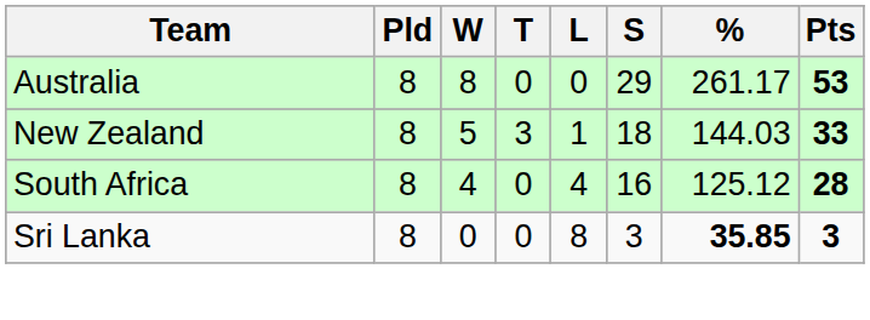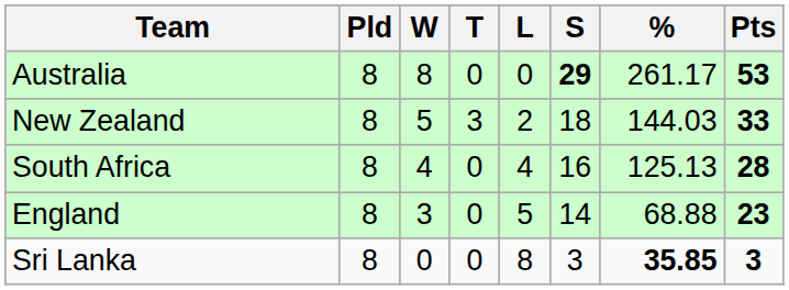Australia | S: normal -> bold
New Zealand | L: 1 -> 2
South Africa | %: 125.12 -> 125.13
+ row: England | 8 | 3 | 0 | 5 | 14 | 68.88 | 23
